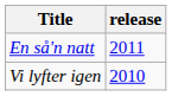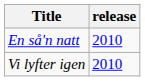En så'n natt | release: 2011 -> 2010
